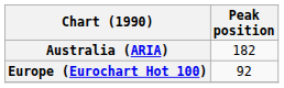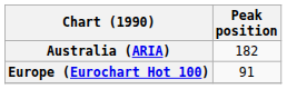Europe (Eurochart Hot 100) | Peak position: 92 -> 91
